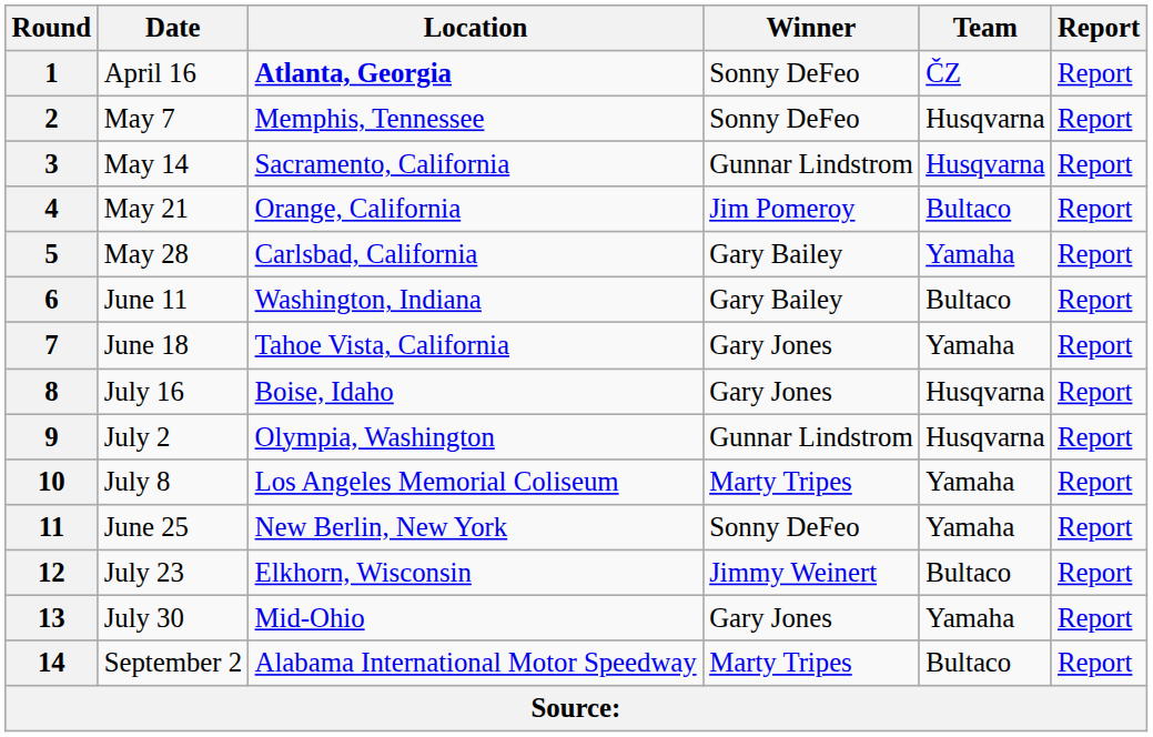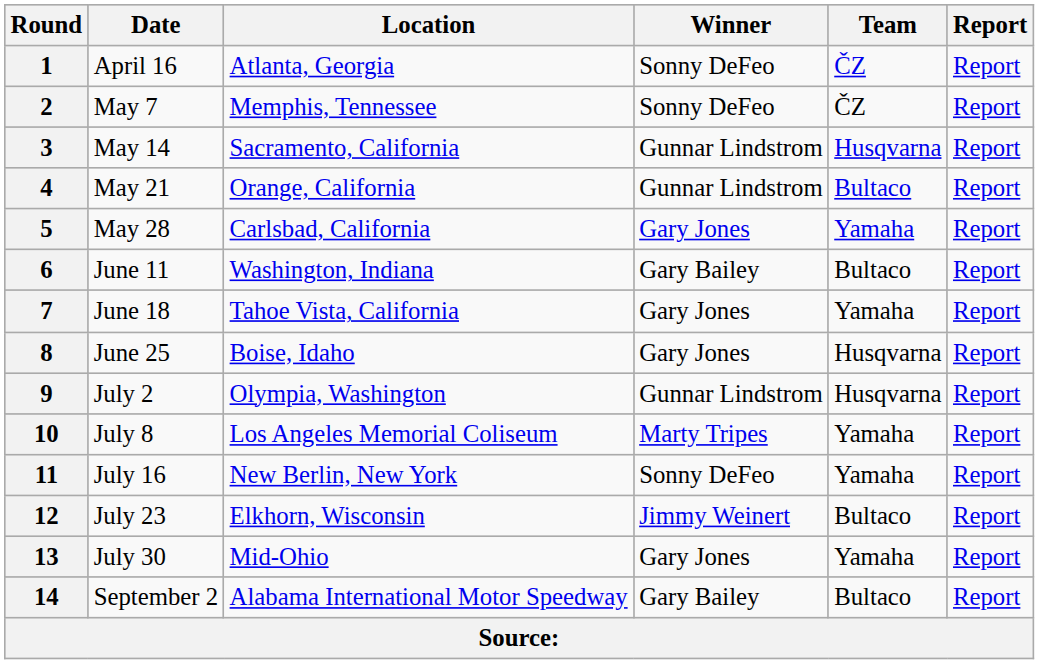1 | Location: bold -> normal
2 | Team: Husqvarna -> ČZ
4 | Winner: Jim Pomeroy -> Gunnar Lindstrom
5 | Winner: Gary Bailey -> Gary Jones
8 | Date: July 16 -> June 25
11 | Date: June 25 -> July 16
14 | Winner: Marty Tripes -> Gary Bailey
